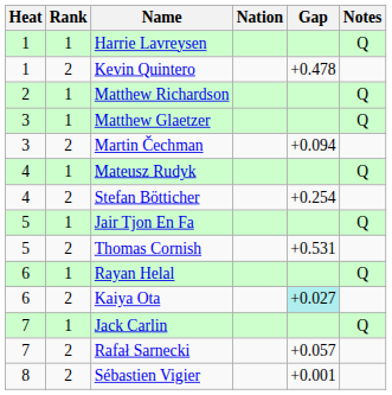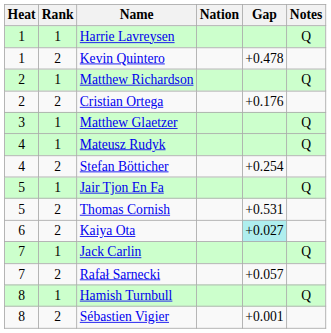+ row: 2 | 2 | Cristian Ortega | +0.176
- row: 3 | 2 | Martin Čechman | +0.094
- row: 6 | 1 | Rayan Helal | Q
+ row: 8 | 1 | Hamish Turnbull | Q
